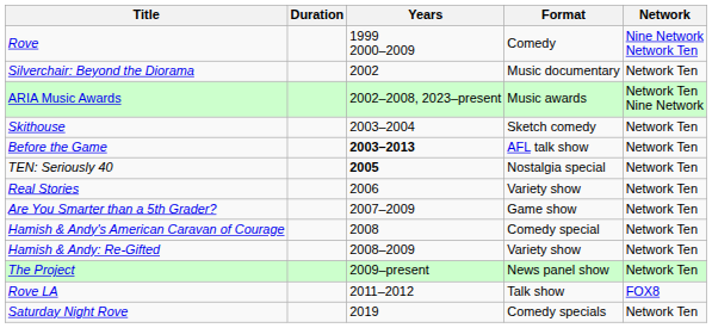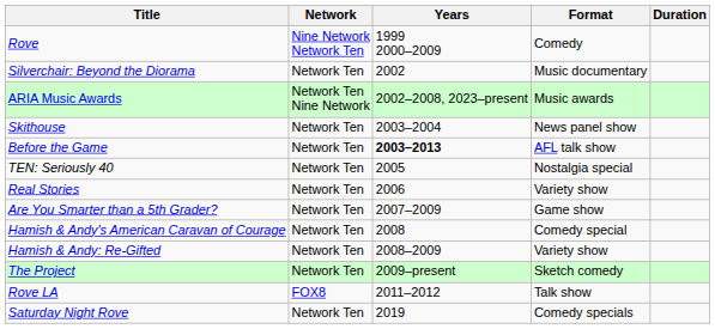columns swapped: Network <-> Duration
Skithouse | Format: Sketch comedy -> News panel show
TEN: Seriously 40 | Years: bold -> normal
The Project | Format: News panel show -> Sketch comedy
